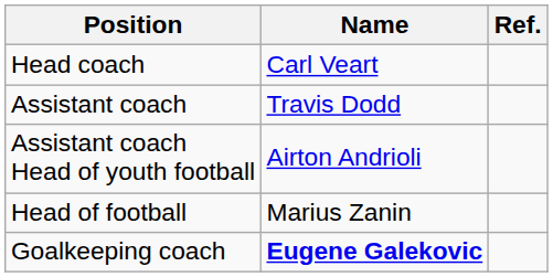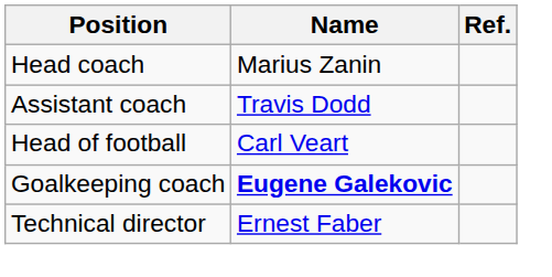Head coach | Name: Carl Veart -> Marius Zanin
- row: Assistant coach Head of youth football | Airton Andrioli
Head of football | Name: Marius Zanin -> Carl Veart
+ row: Technical director | Ernest Faber
